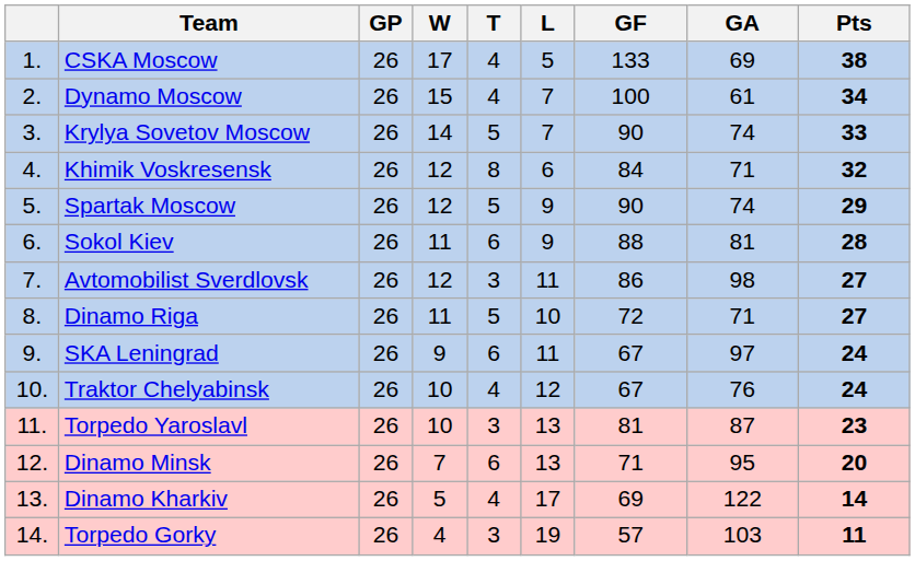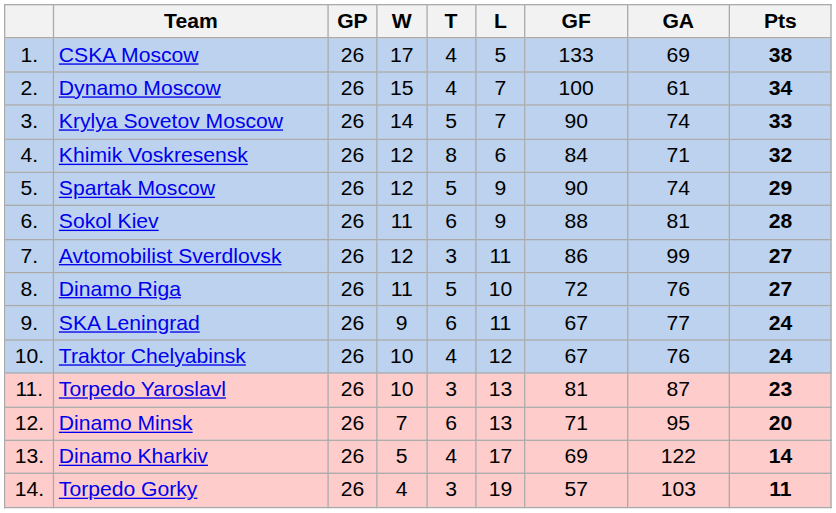Avtomobilist Sverdlovsk | GA: 98 -> 99
Dinamo Riga | GA: 71 -> 76
SKA Leningrad | GA: 97 -> 77
